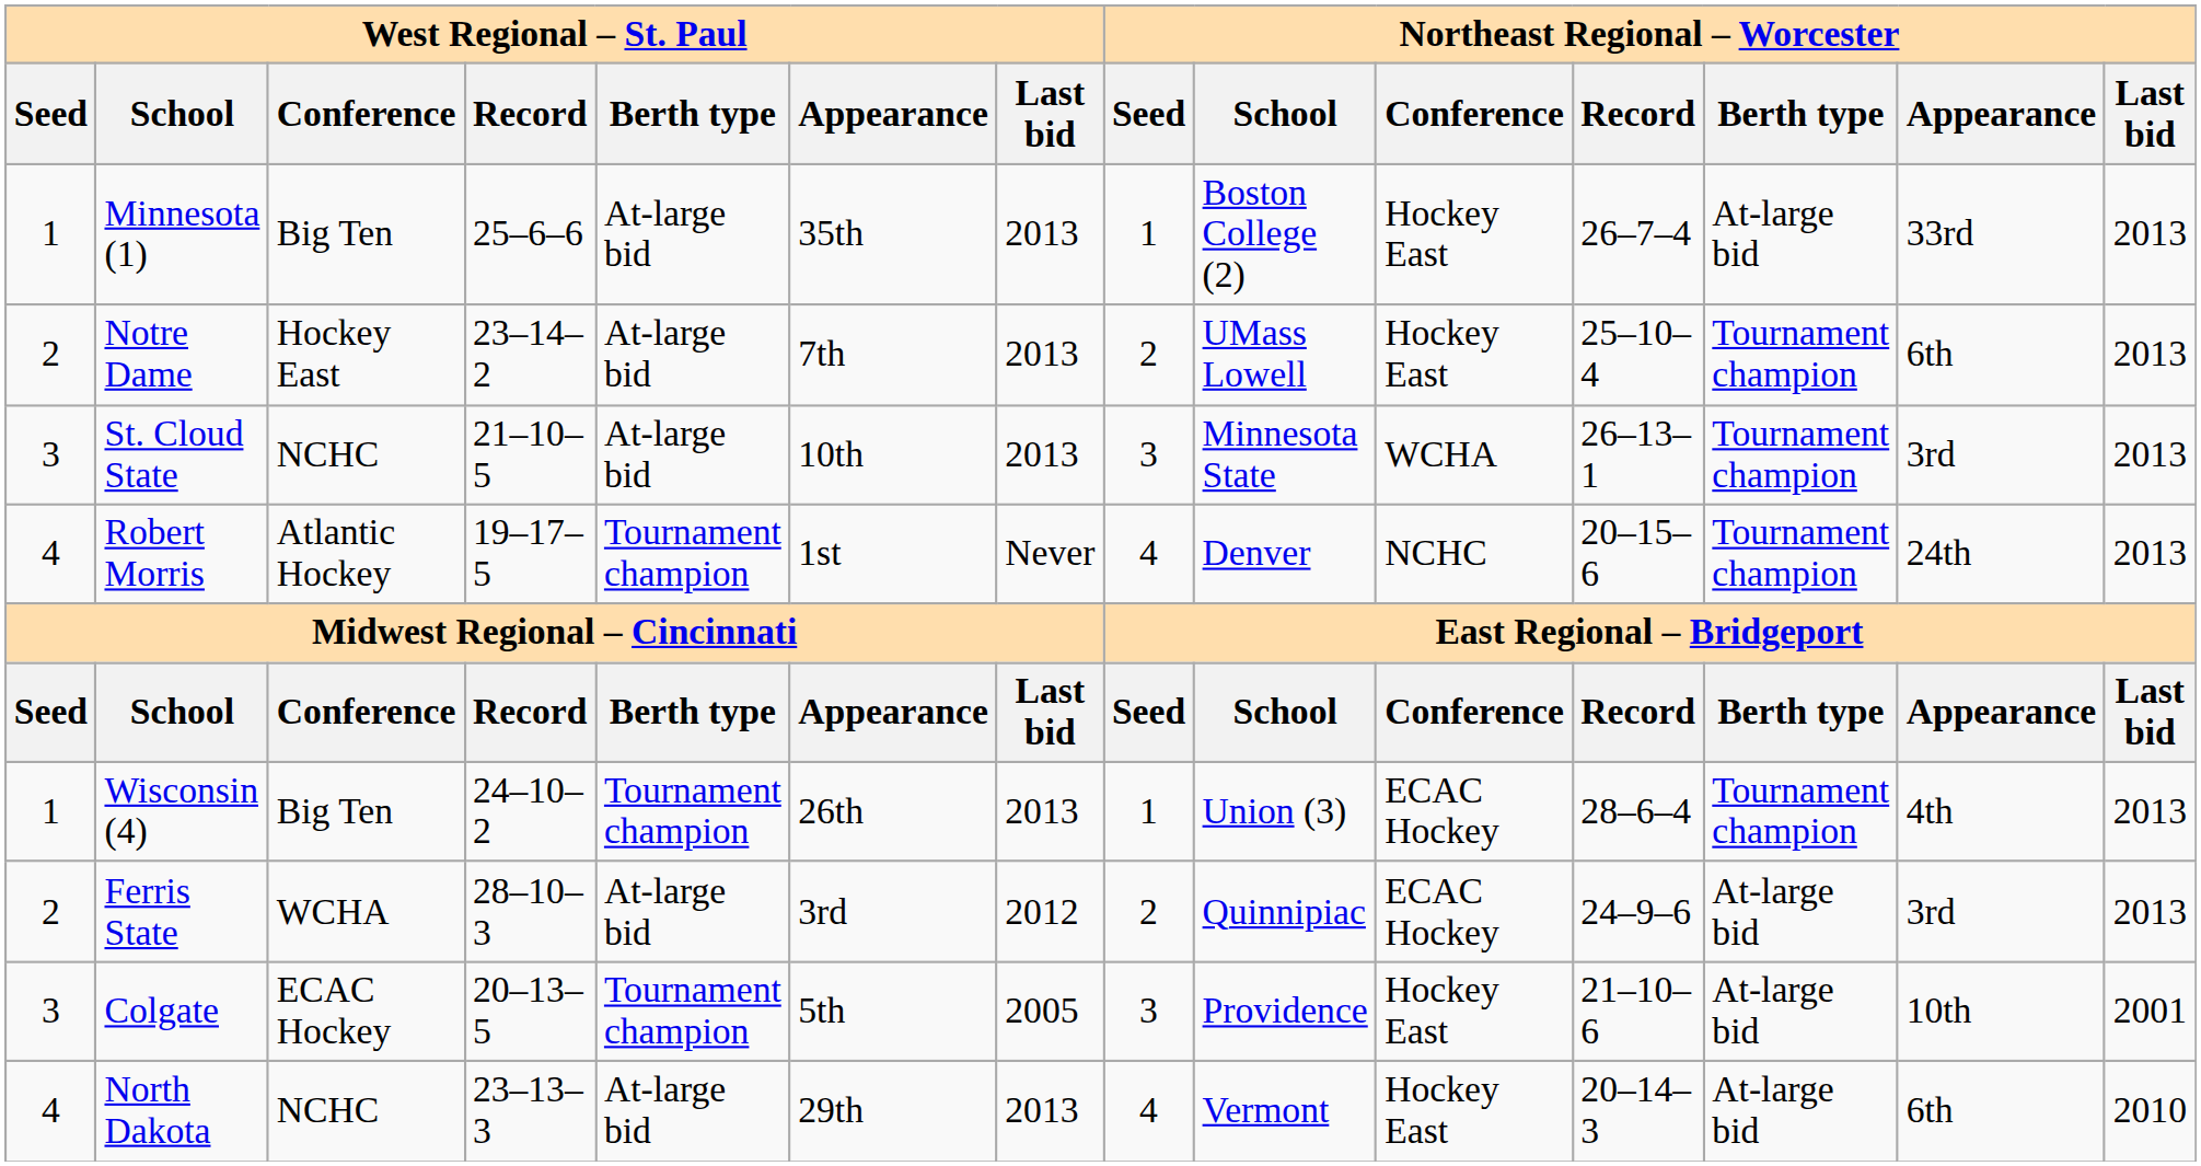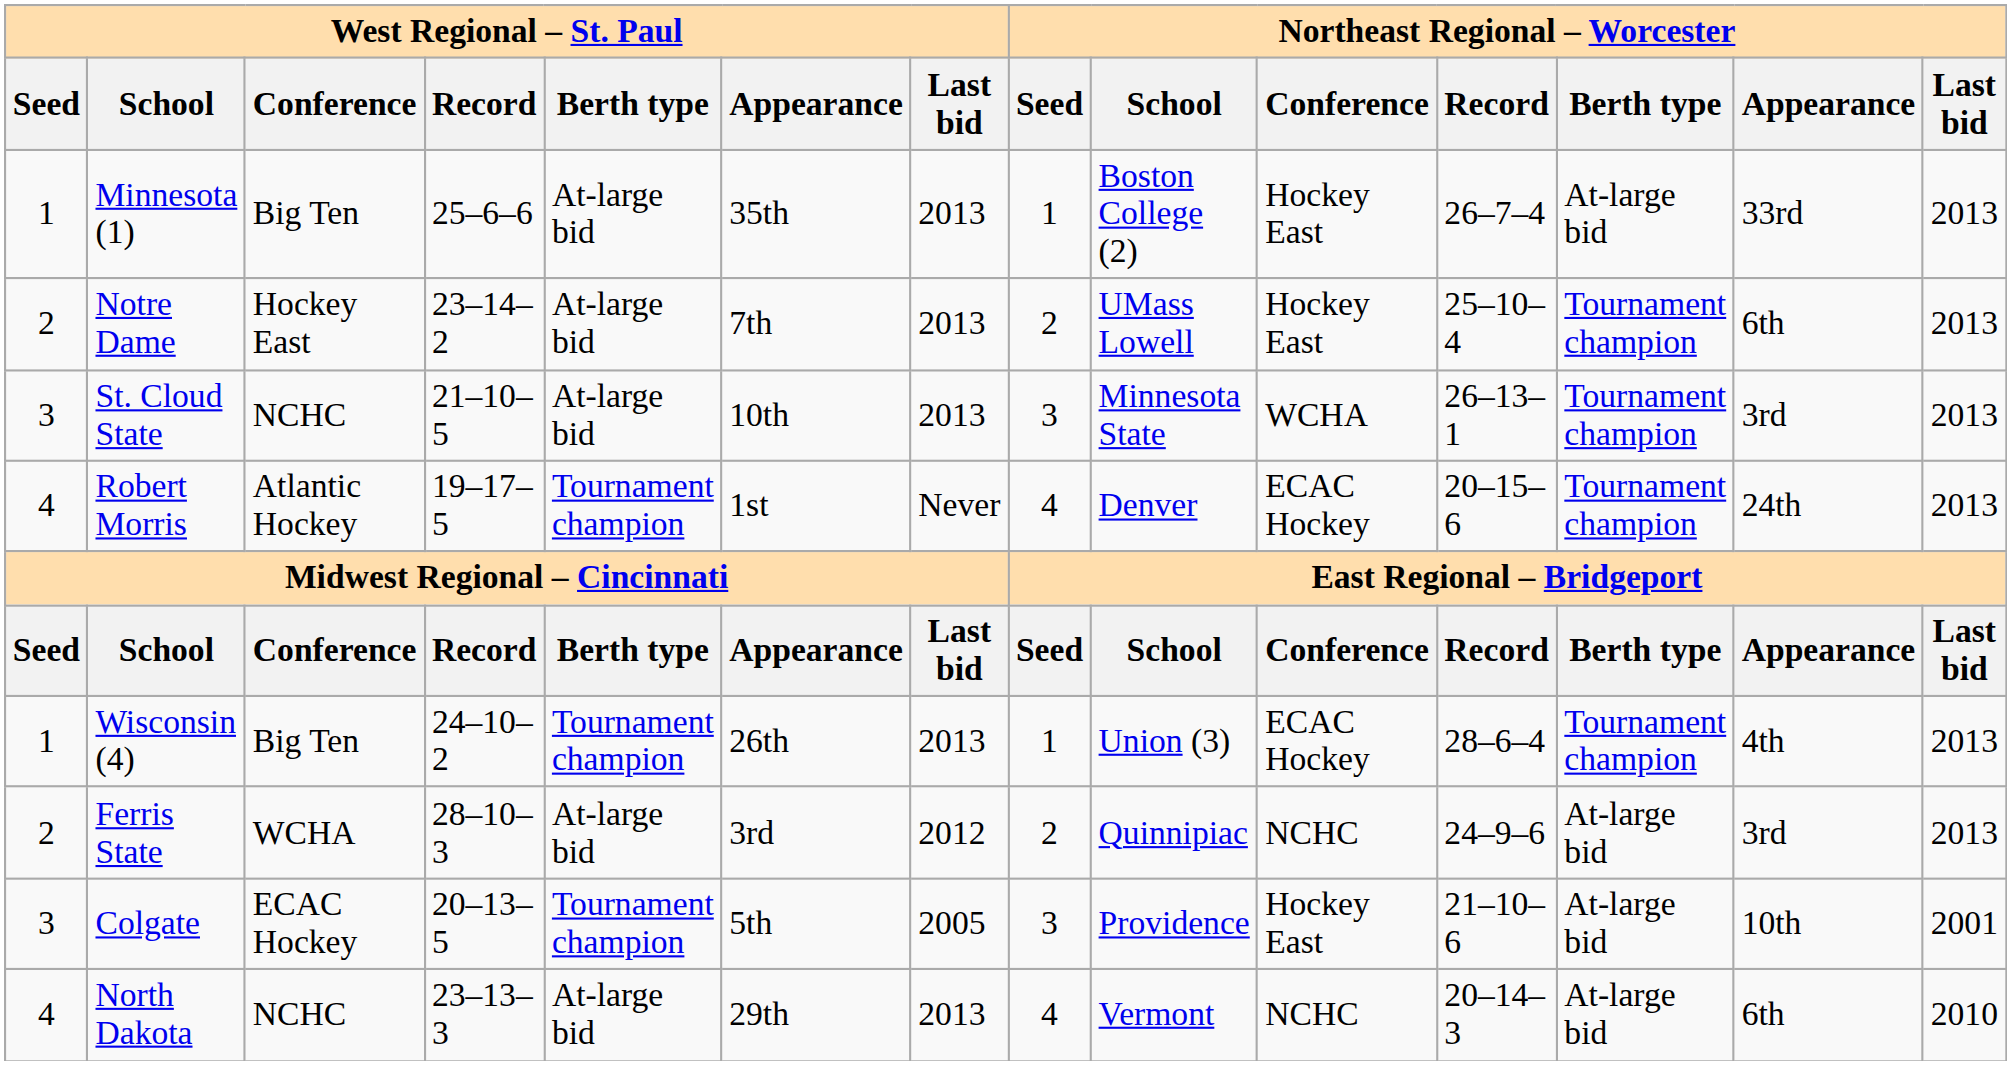Robert Morris | Northeast Regional – Worcester / Conference: NCHC -> ECAC Hockey
Ferris State | Northeast Regional – Worcester / Conference: ECAC Hockey -> NCHC
North Dakota | Northeast Regional – Worcester / Conference: Hockey East -> NCHC
